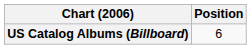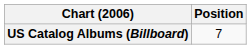US Catalog Albums (Billboard) | Position: 6 -> 7
